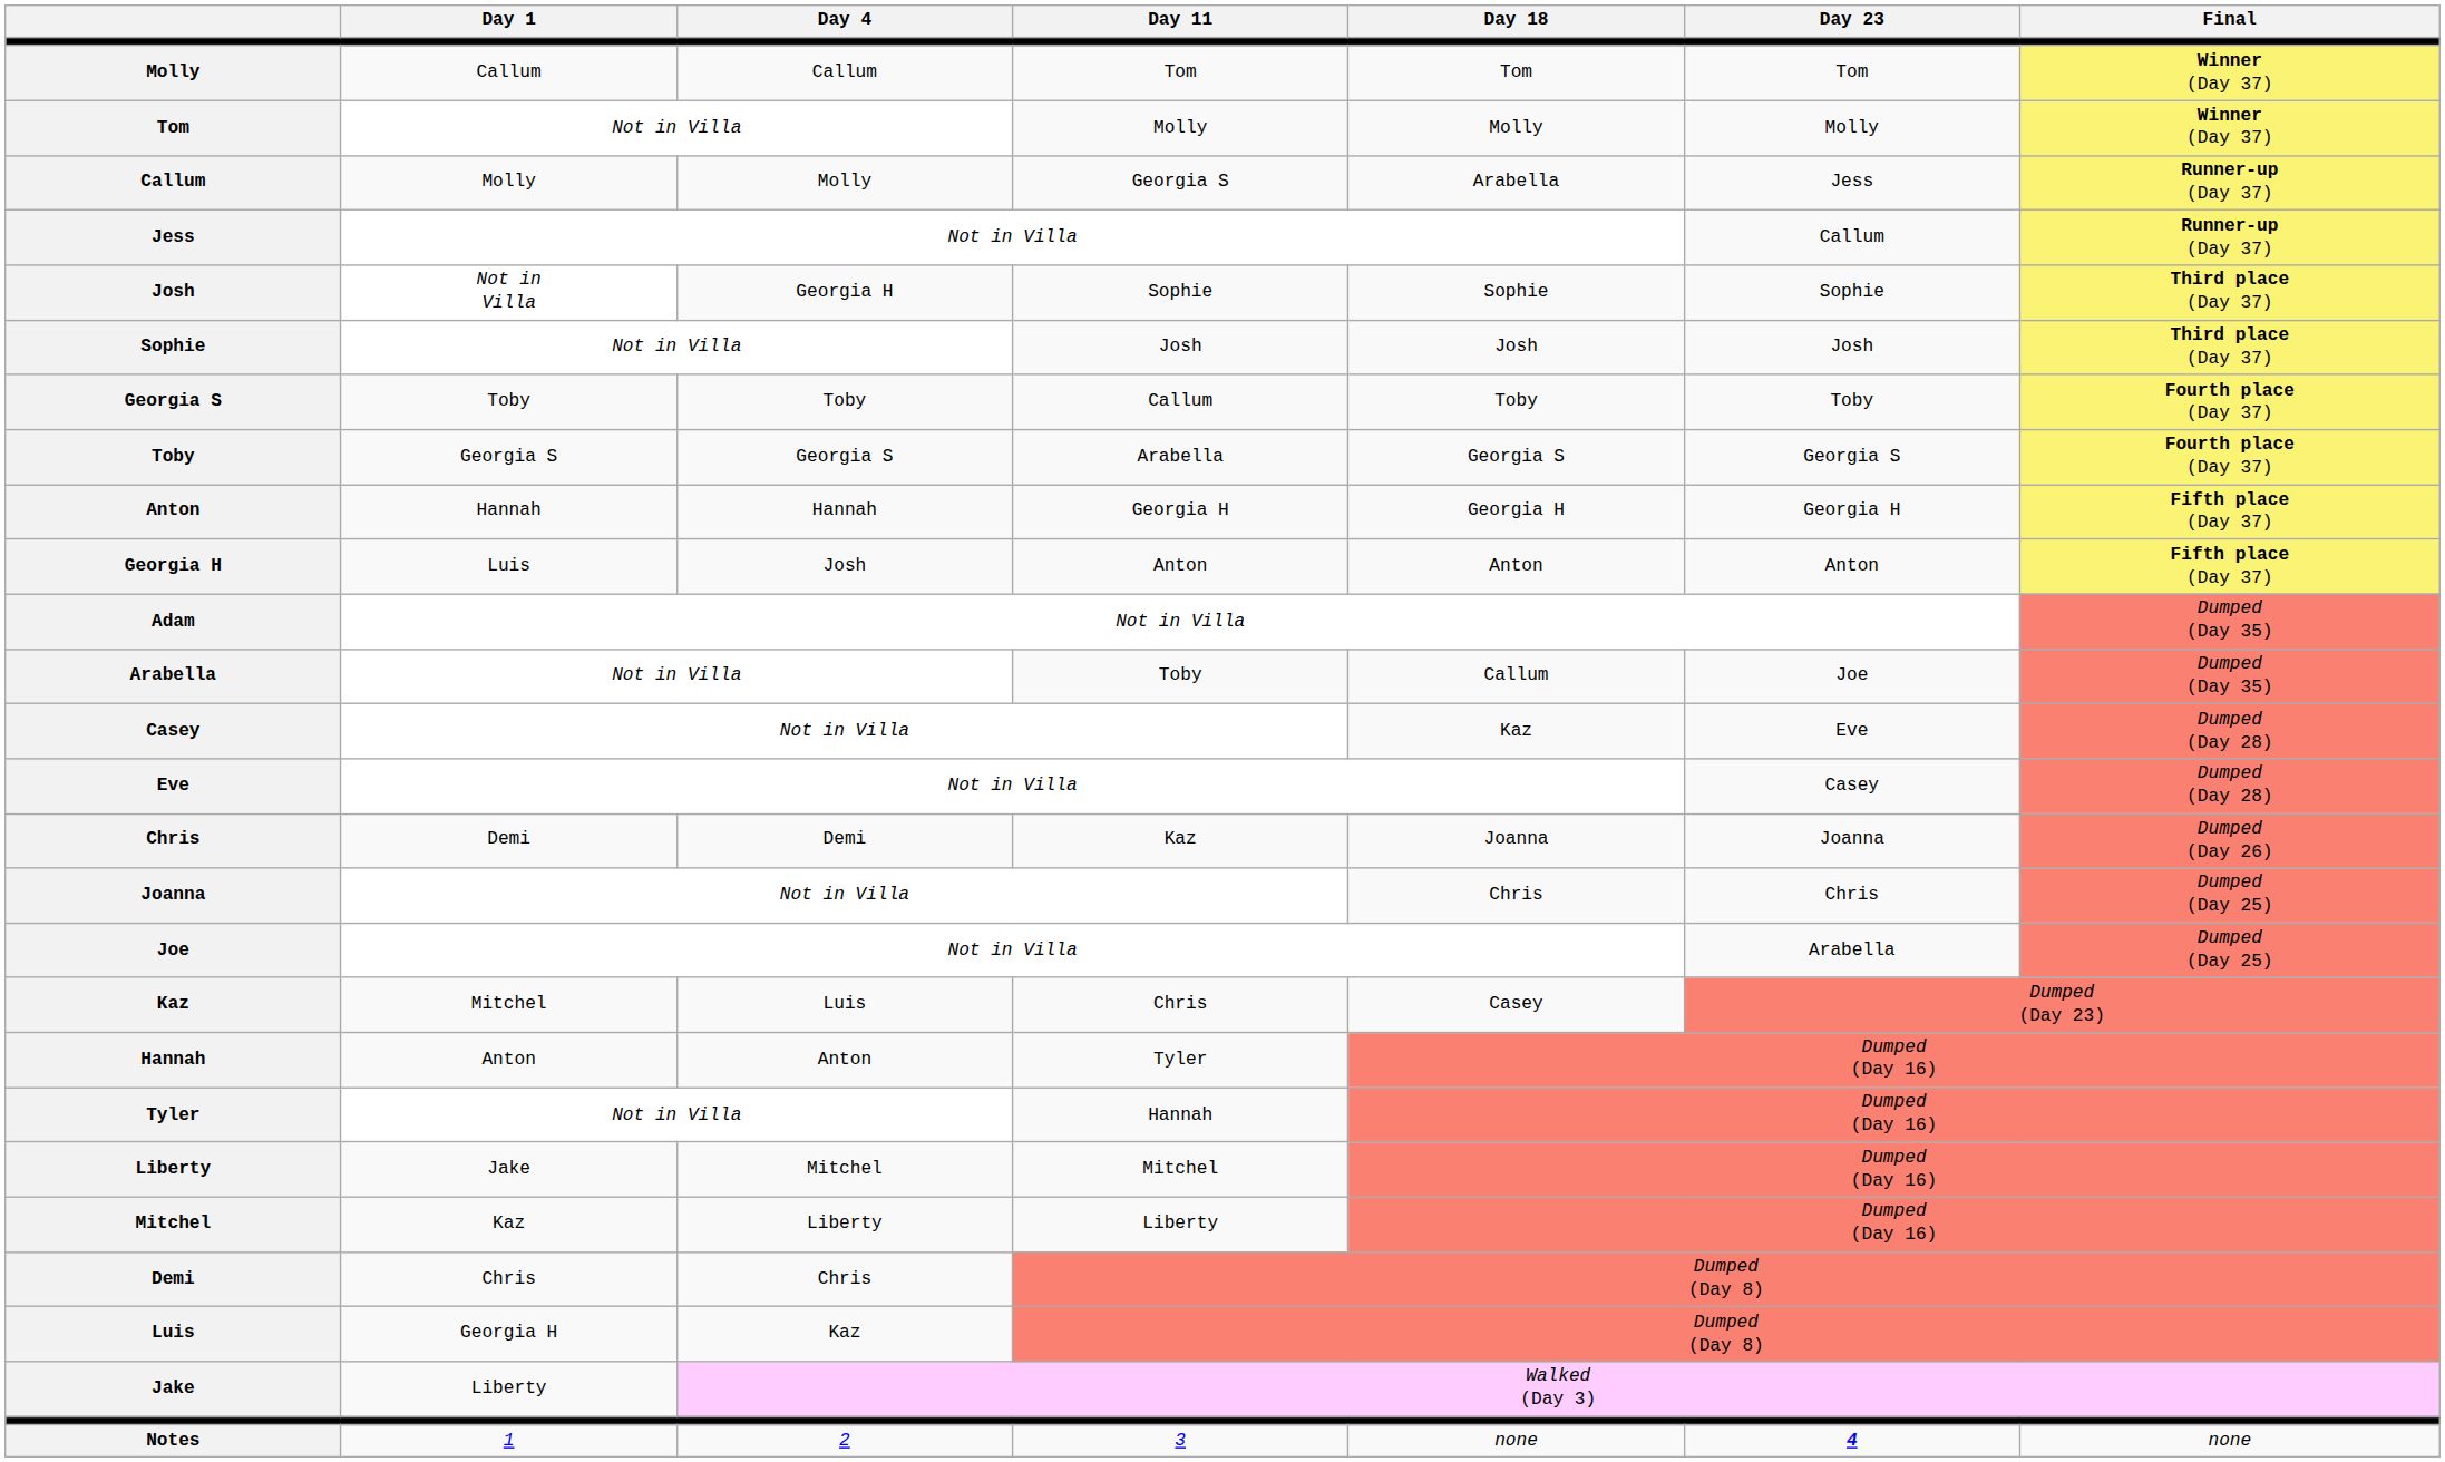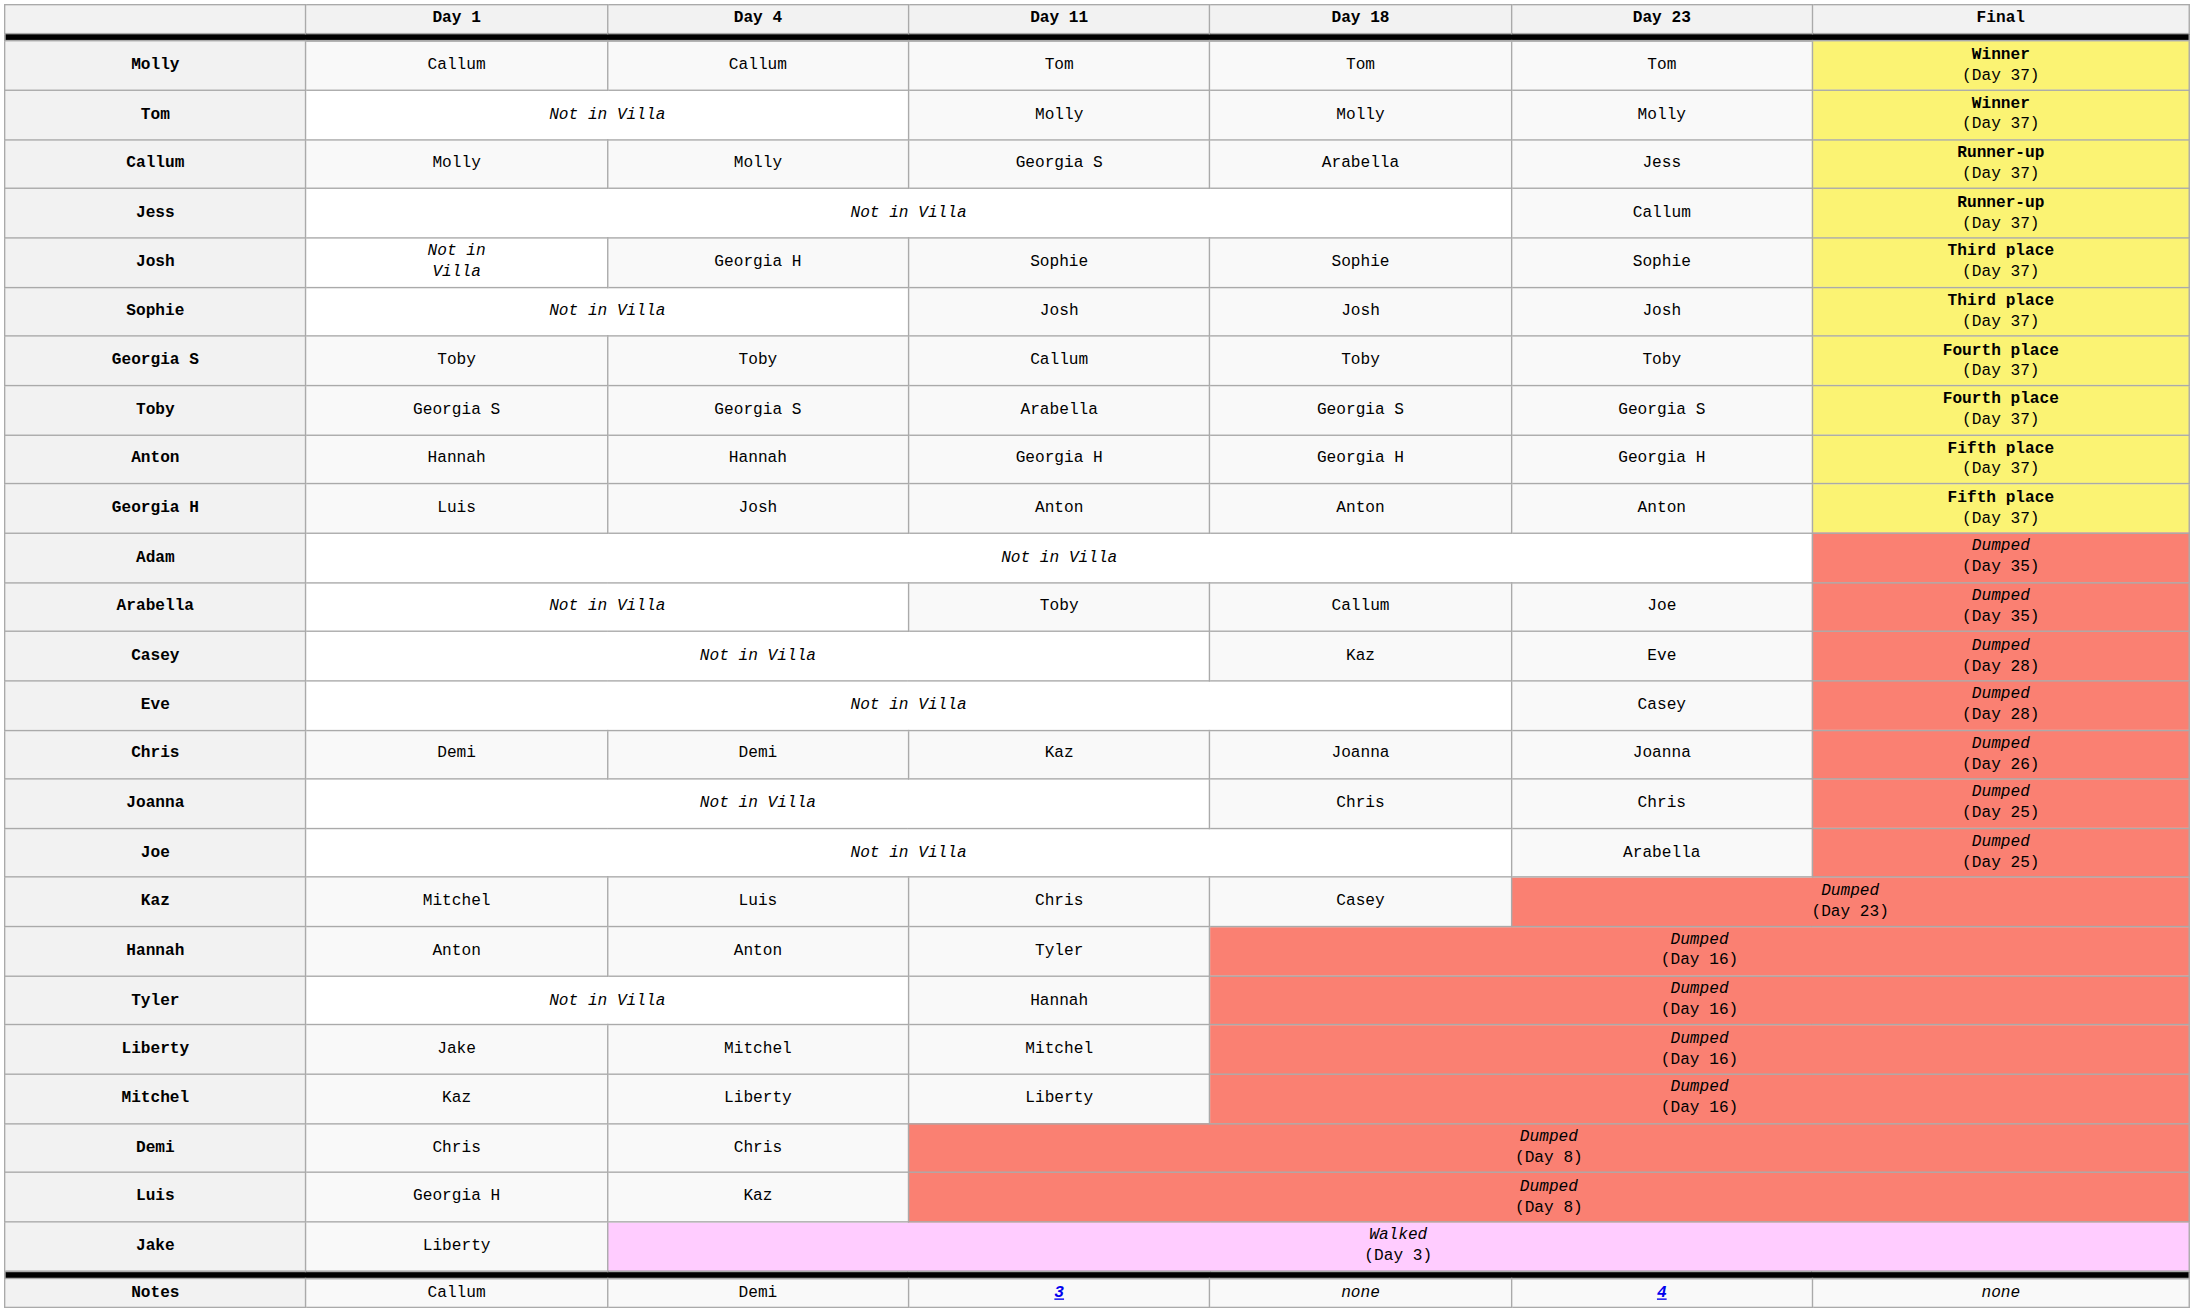Notes | Day 1: 1 -> Callum
Notes | Day 4: 2 -> Demi
Notes | Day 11: normal -> bold
